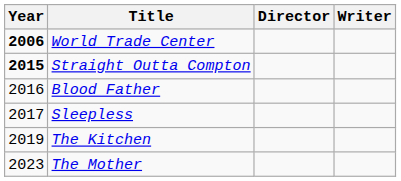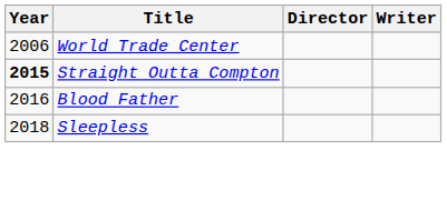World Trade Center | Year: bold -> normal
Sleepless | Year: 2017 -> 2018
- row: 2019 | The Kitchen
- row: 2023 | The Mother
